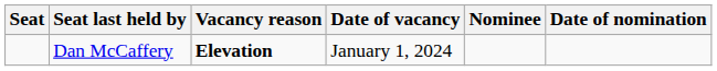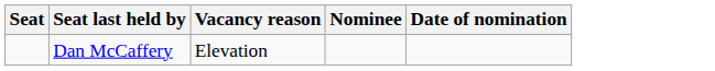- column: Date of vacancy | January 1, 2024
Dan McCaffery | Vacancy reason: bold -> normal
